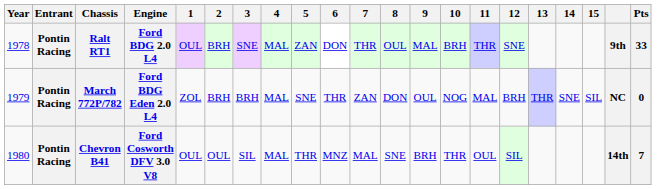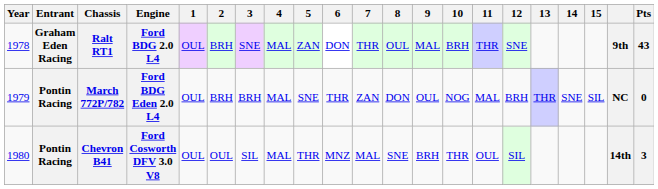Ralt RT1 | Entrant: Pontin Racing -> Graham Eden Racing
Ralt RT1 | Pts: 33 -> 43
March 772P/782 | 1: ZOL -> OUL
Chevron B41 | Pts: 7 -> 3
